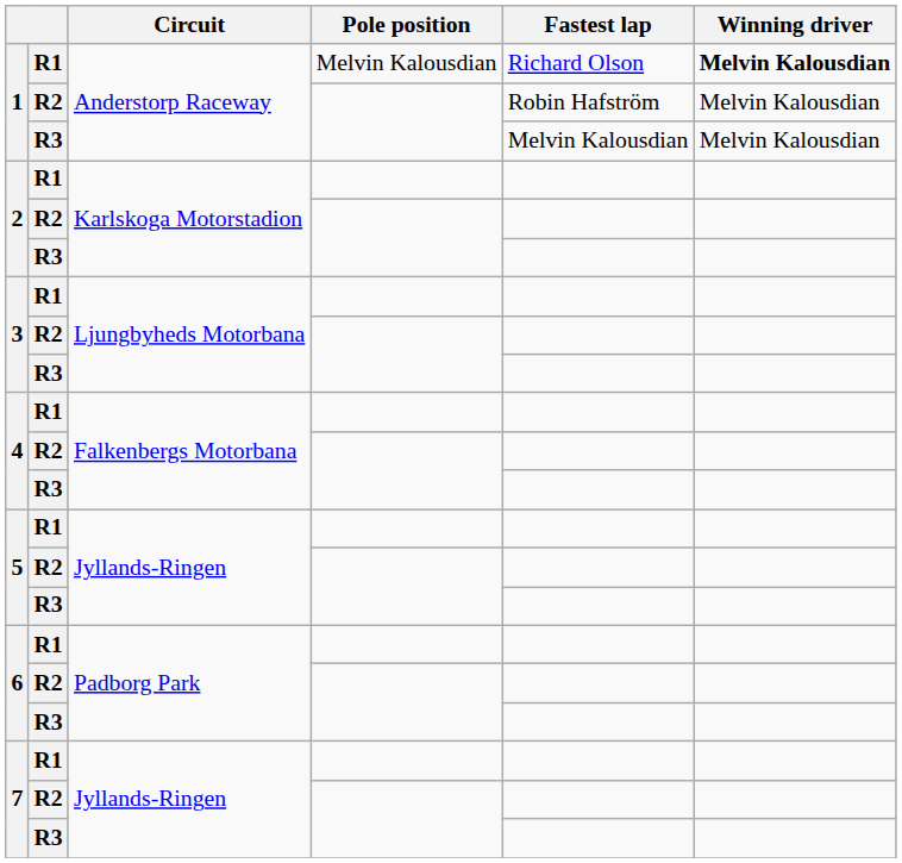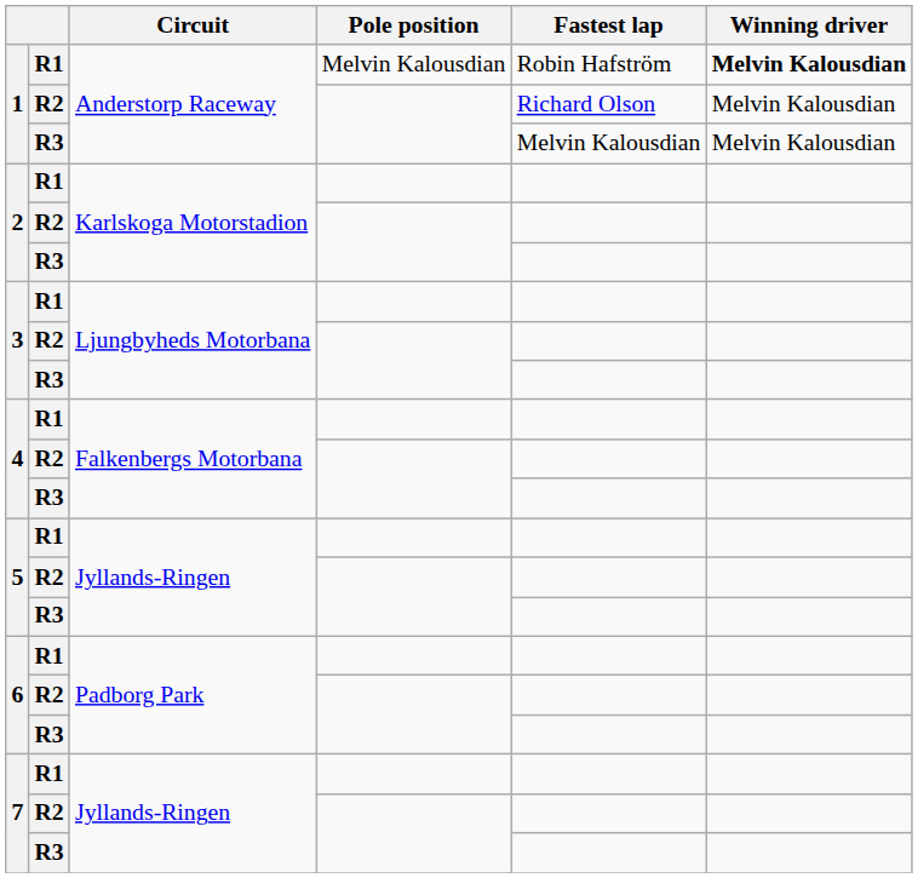1 / R1 | Fastest lap: Richard Olson -> Robin Hafström
1 / R2 | Fastest lap: Robin Hafström -> Richard Olson
